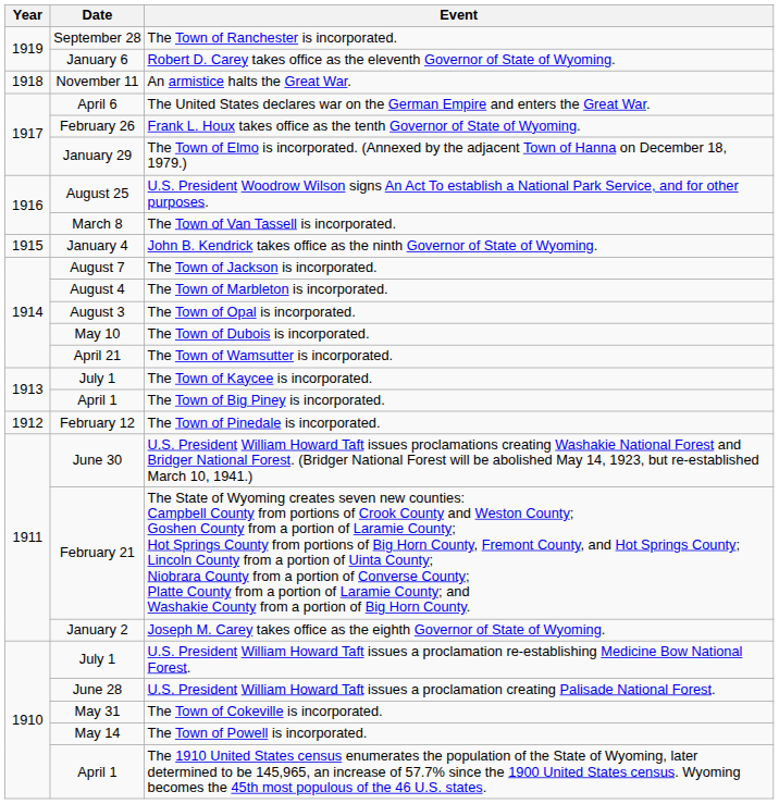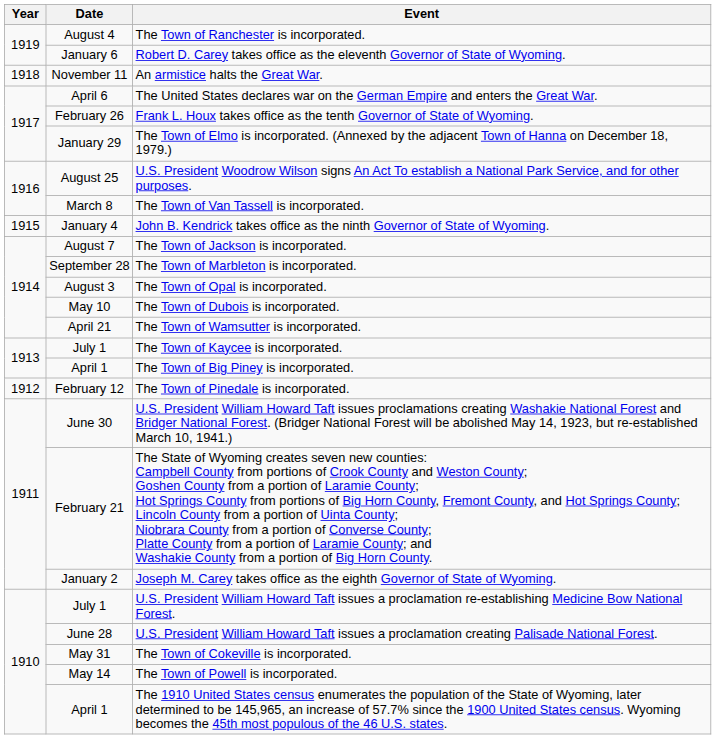The Town of Ranchester is incorporated. | Date: September 28 -> August 4
The Town of Marbleton is incorporated. | Date: August 4 -> September 28
